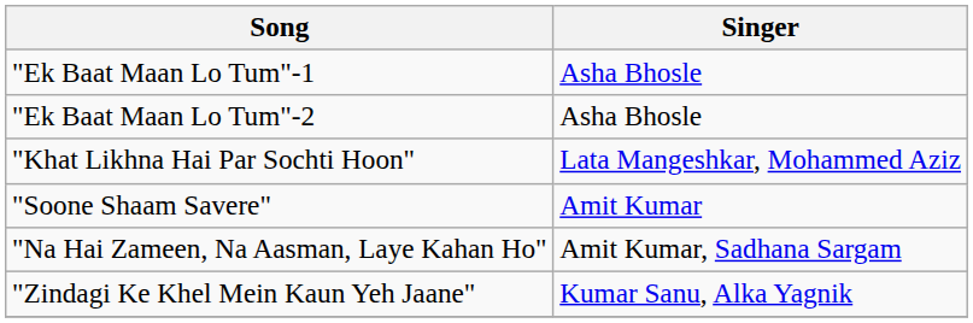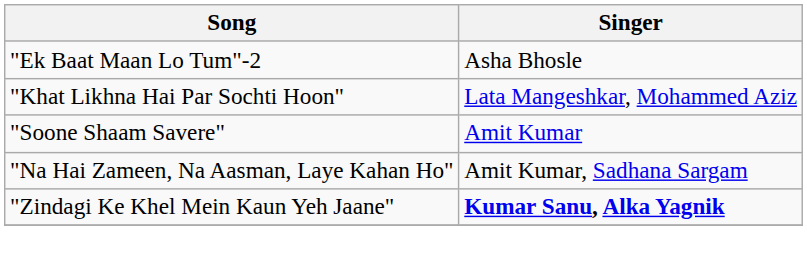- row: "Ek Baat Maan Lo Tum"-1 | Asha Bhosle
"Zindagi Ke Khel Mein Kaun Yeh Jaane" | Singer: normal -> bold
